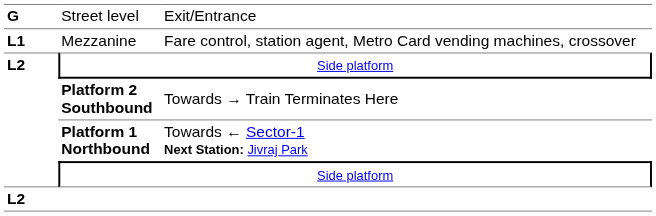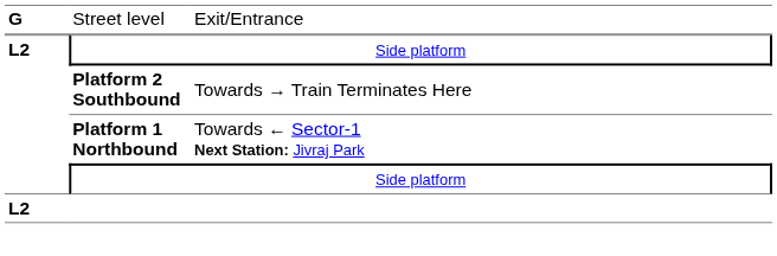- row: L1 | Mezzanine | Fare control, station agent, Metro Card vending machines, crossover
